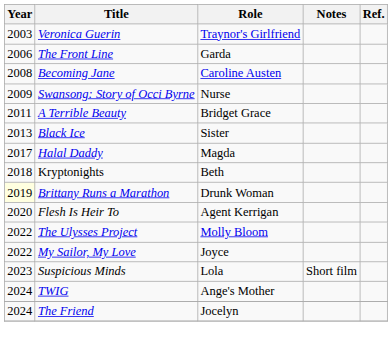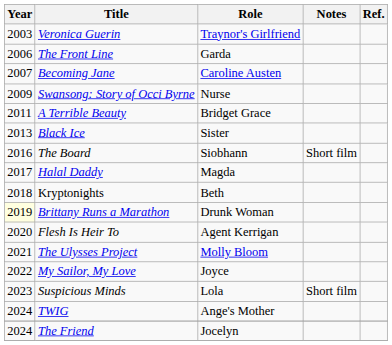Becoming Jane | Year: 2008 -> 2007
+ row: 2016 | The Board | Siobhann | Short film
The Ulysses Project | Year: 2022 -> 2021
